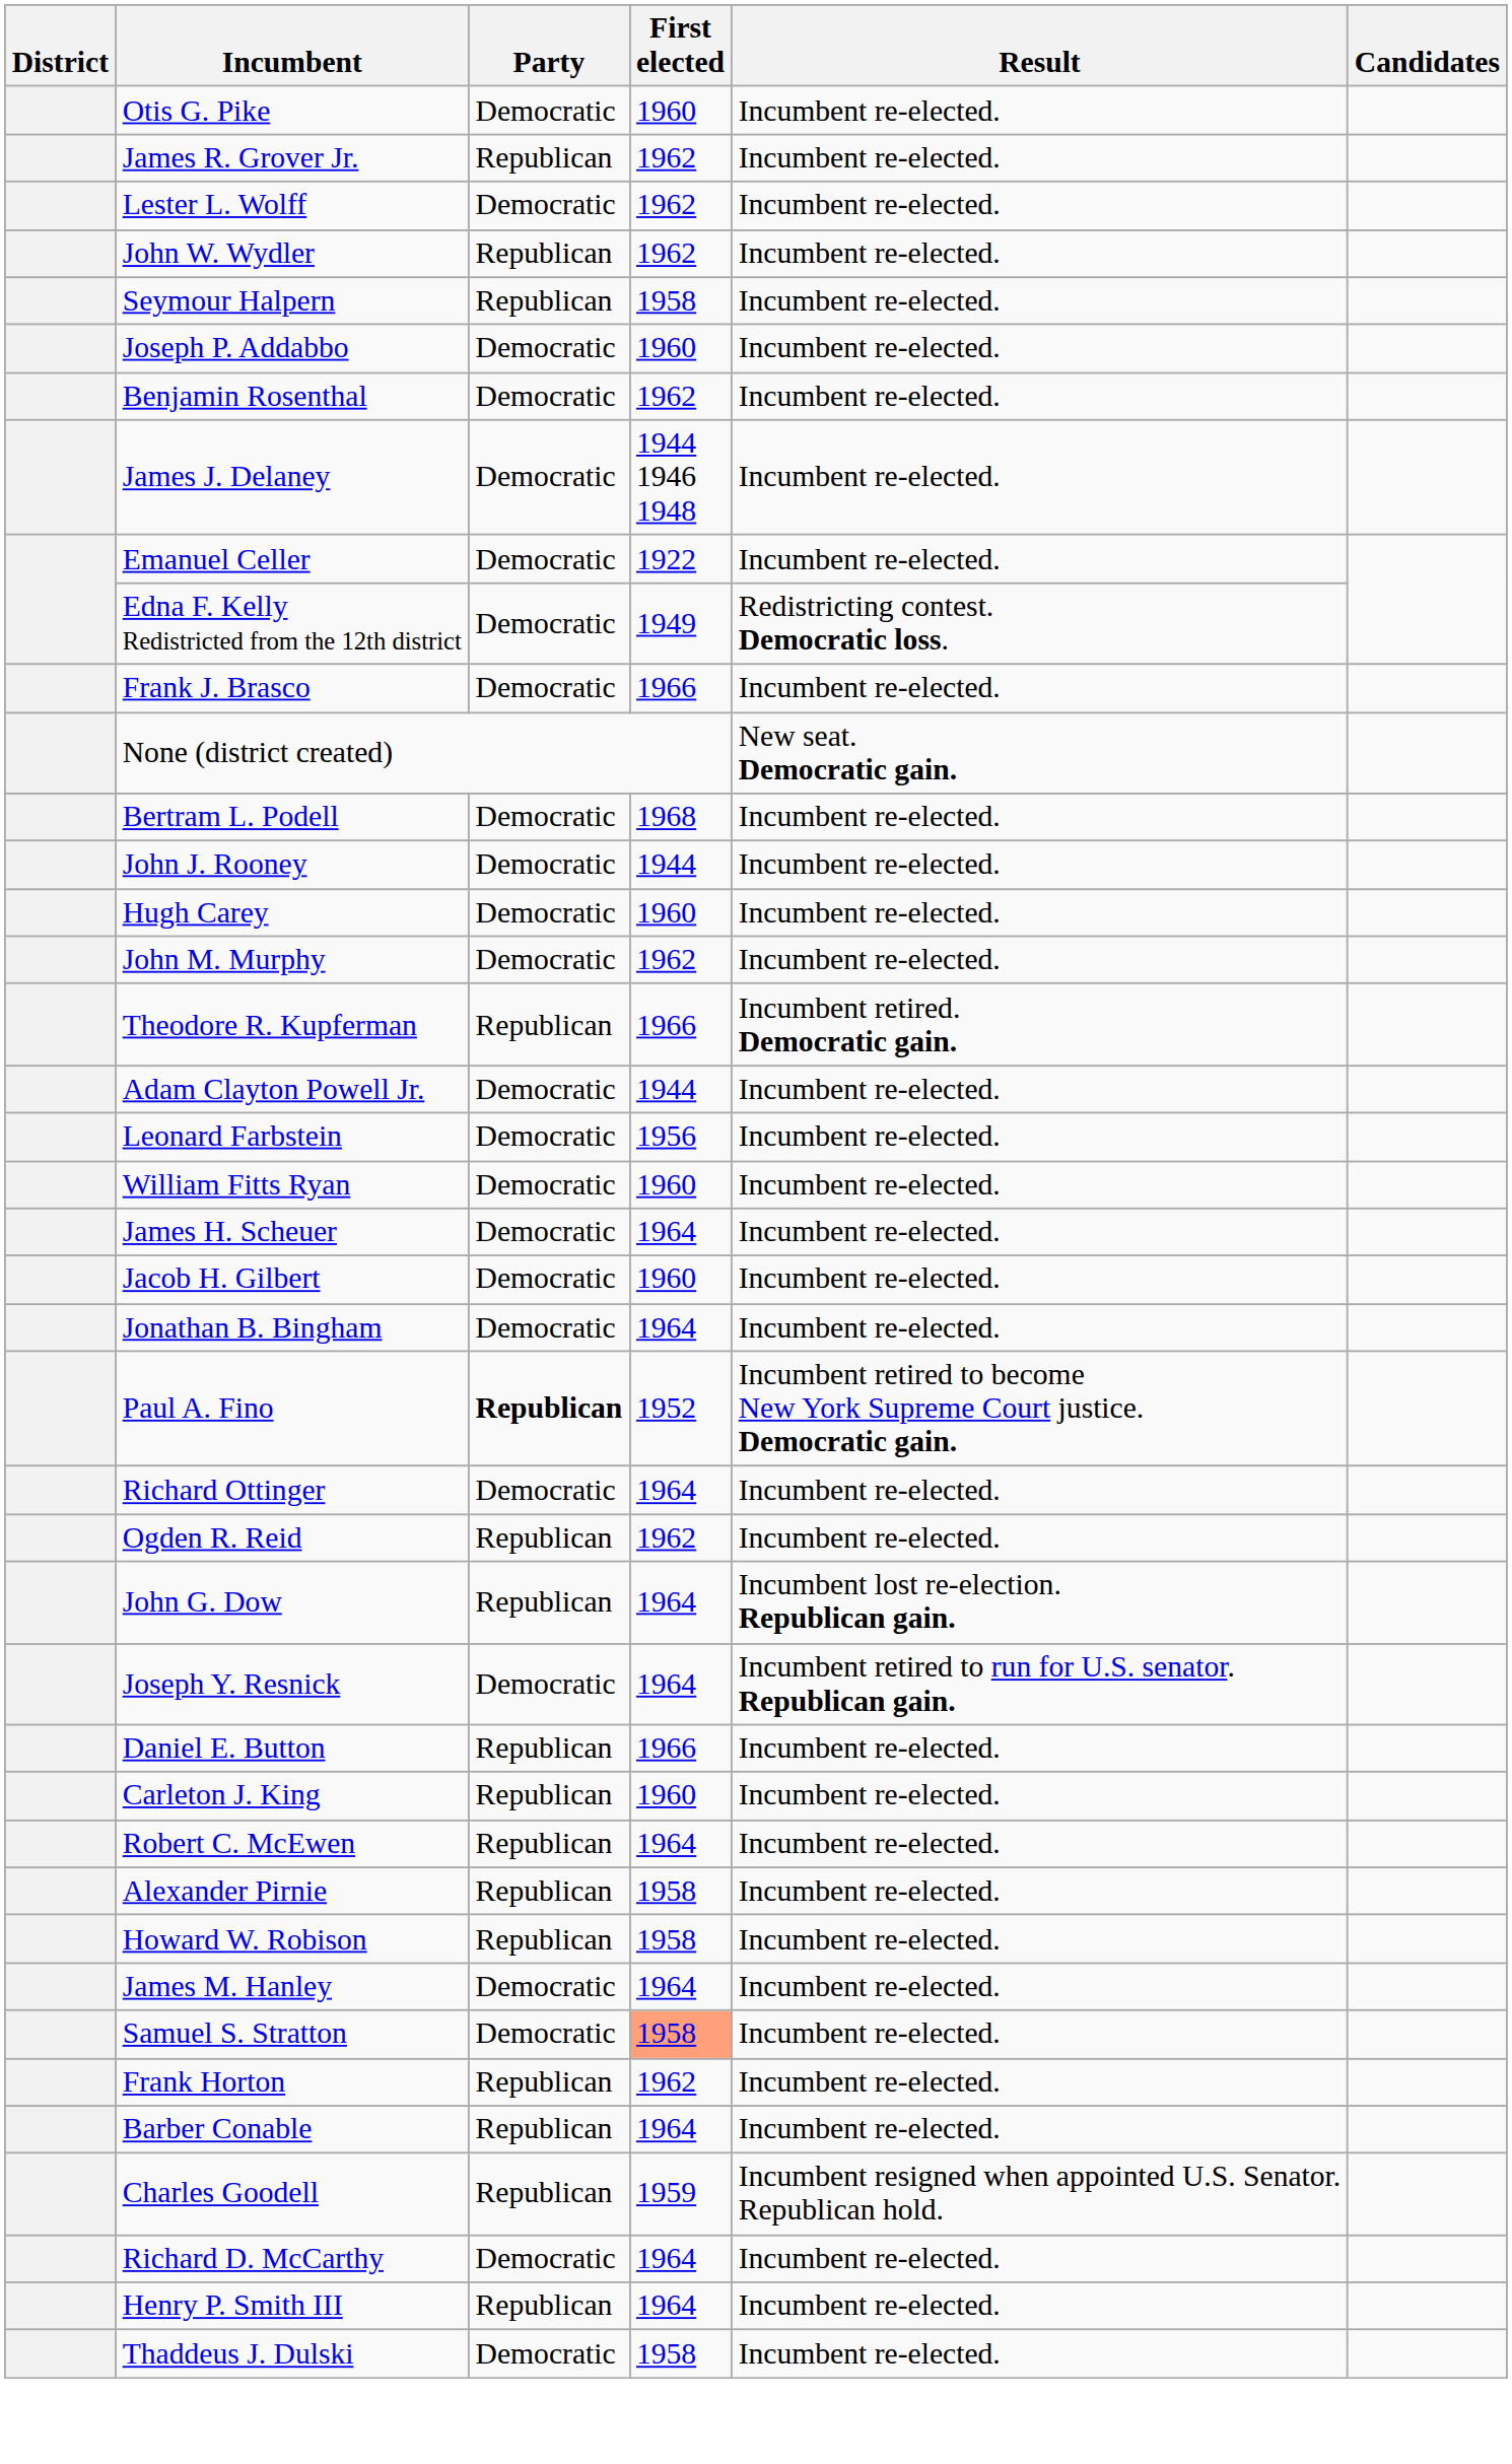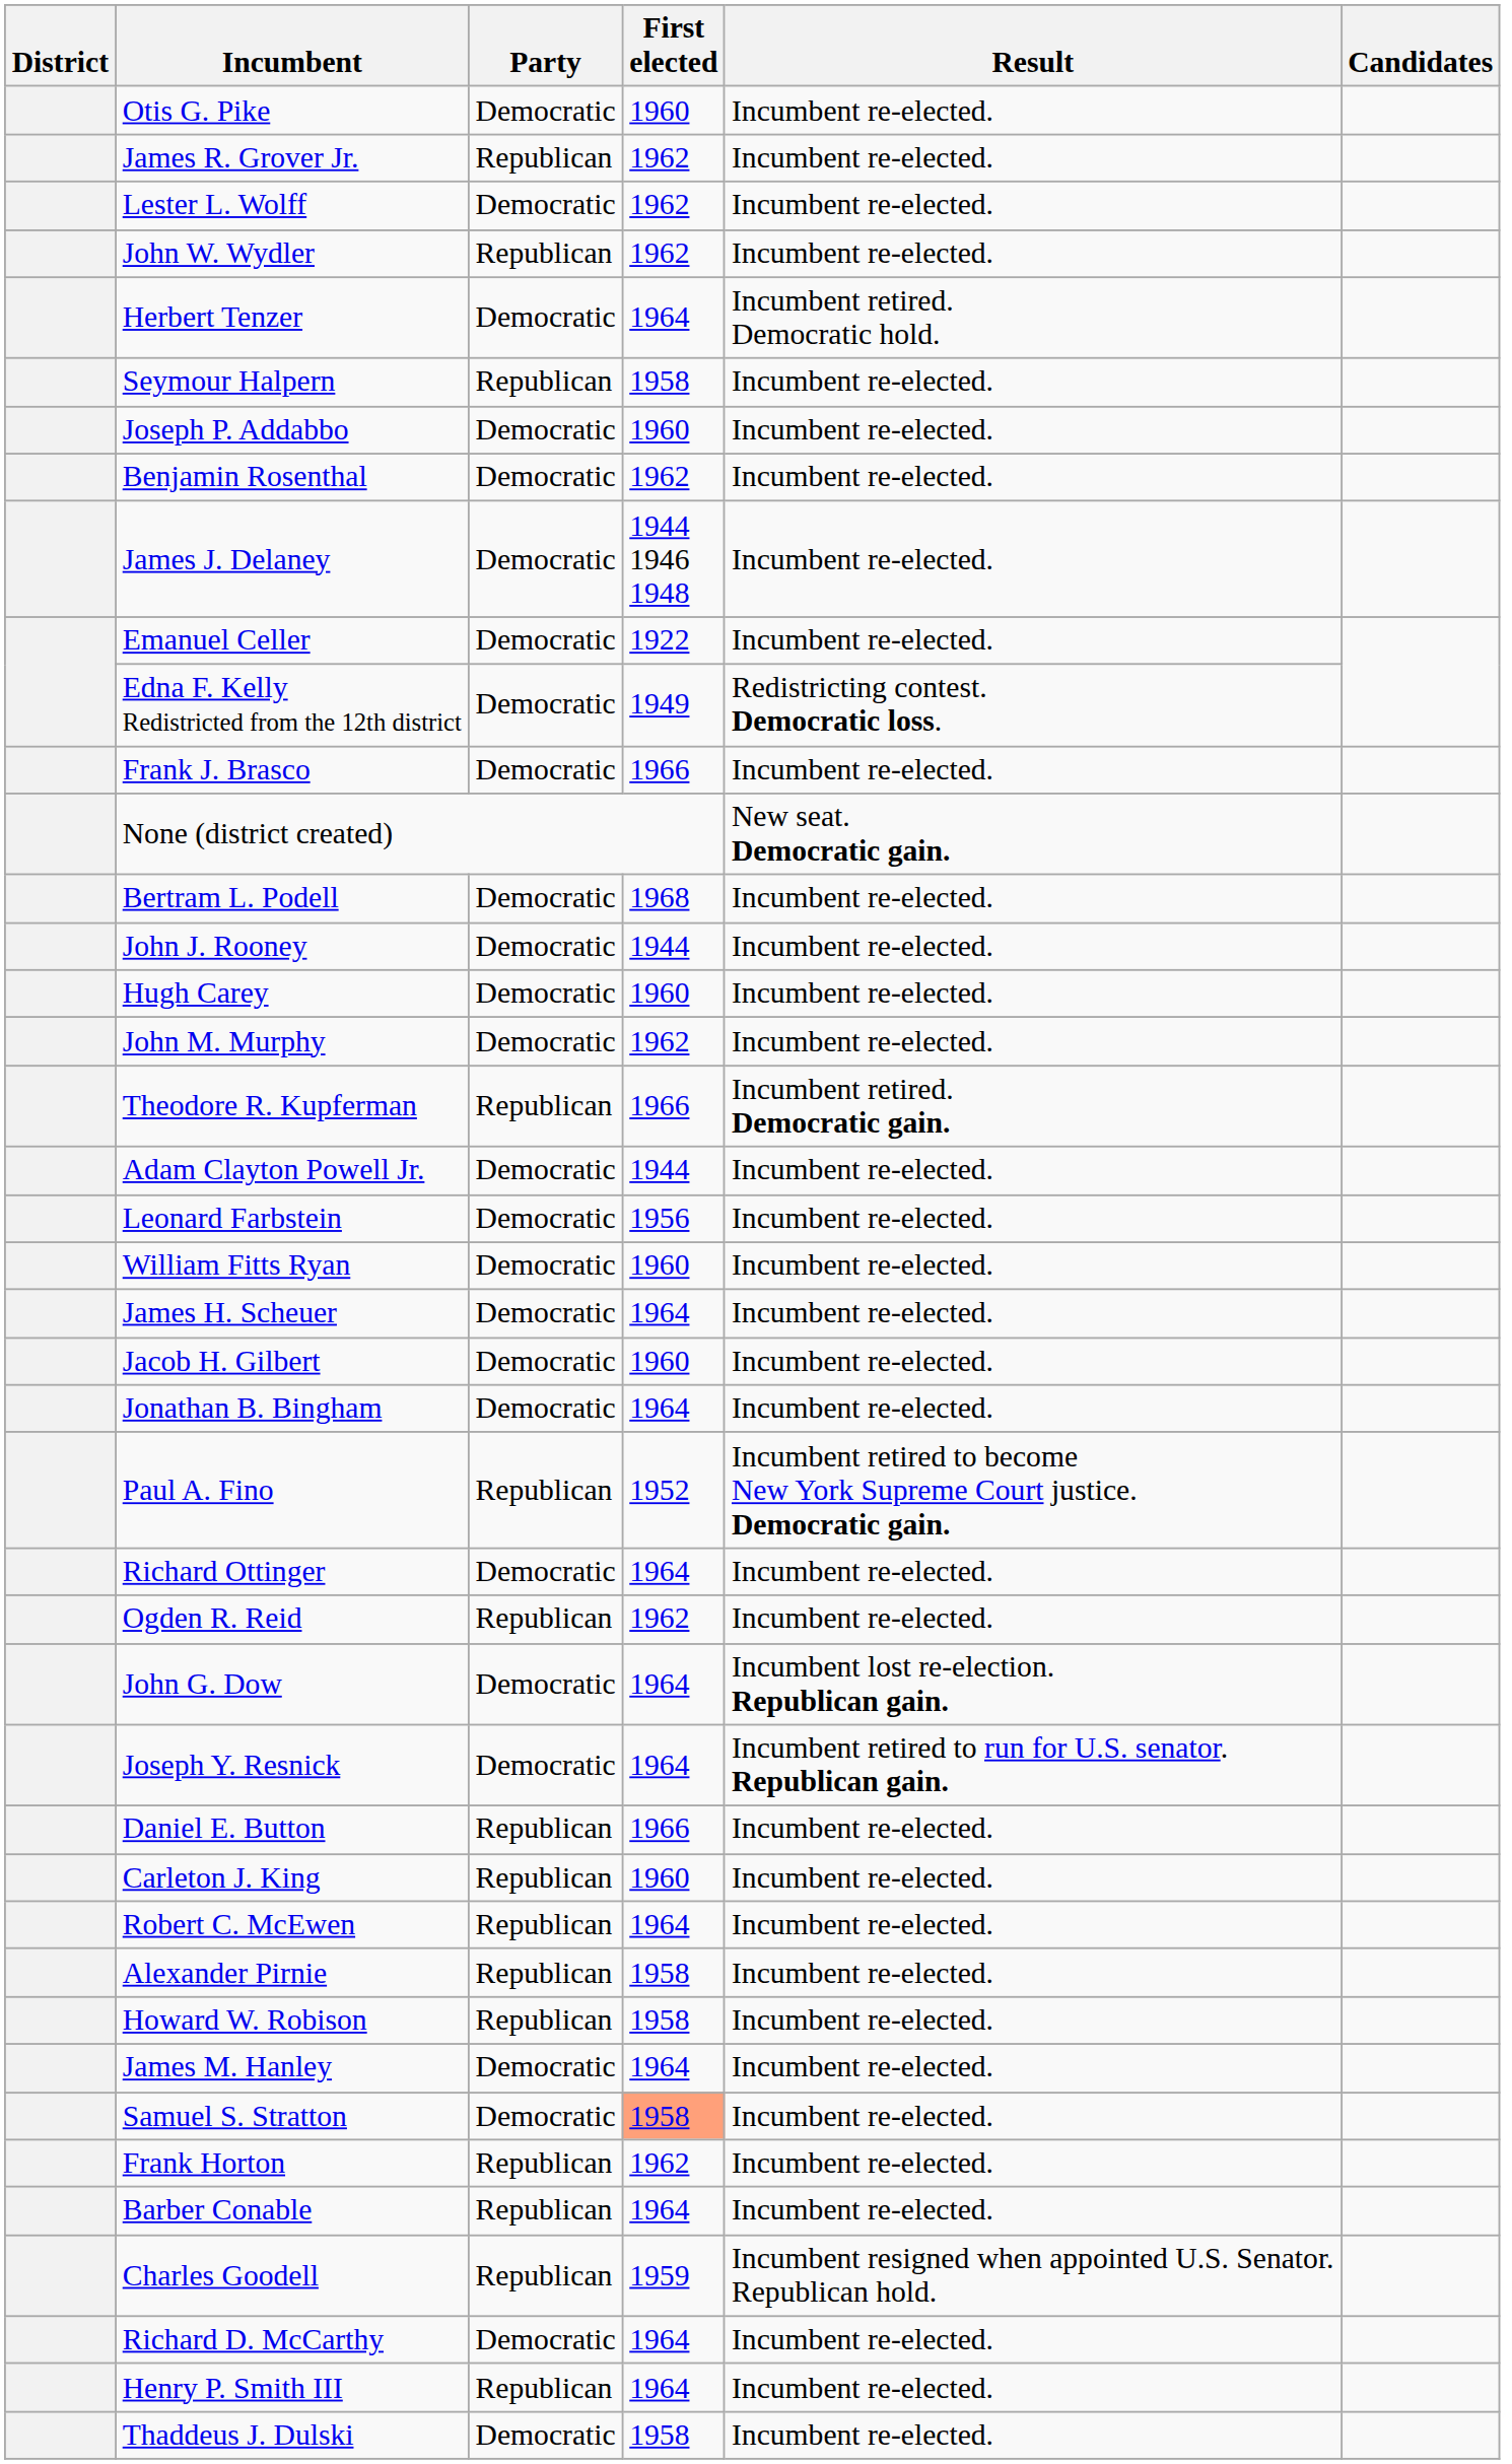+ row: Herbert Tenzer | Democratic | 1964 | Incumbent retired. Democratic hold.
Paul A. Fino | Party: bold -> normal
John G. Dow | Party: Republican -> Democratic
